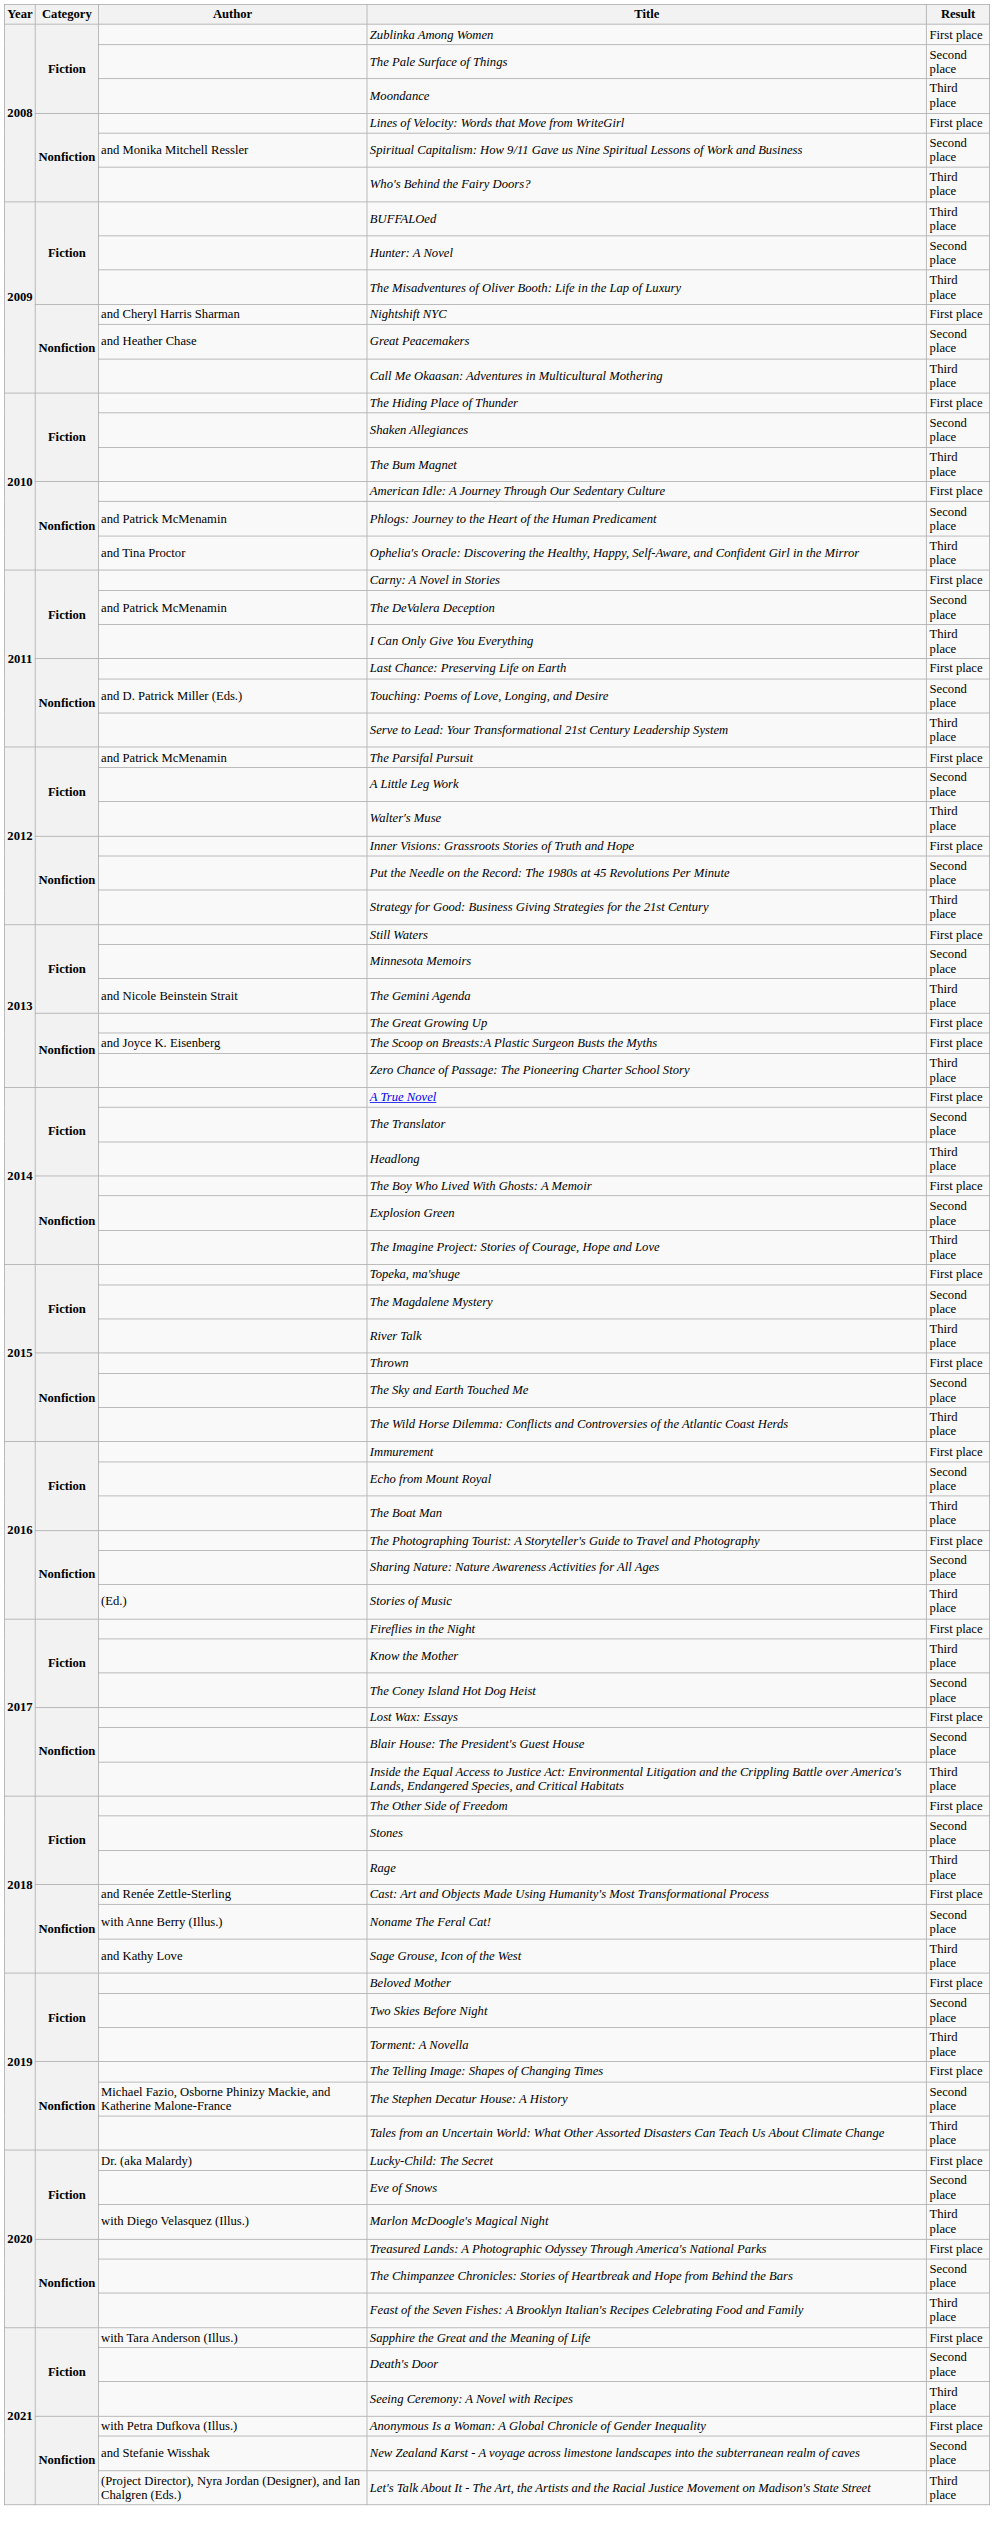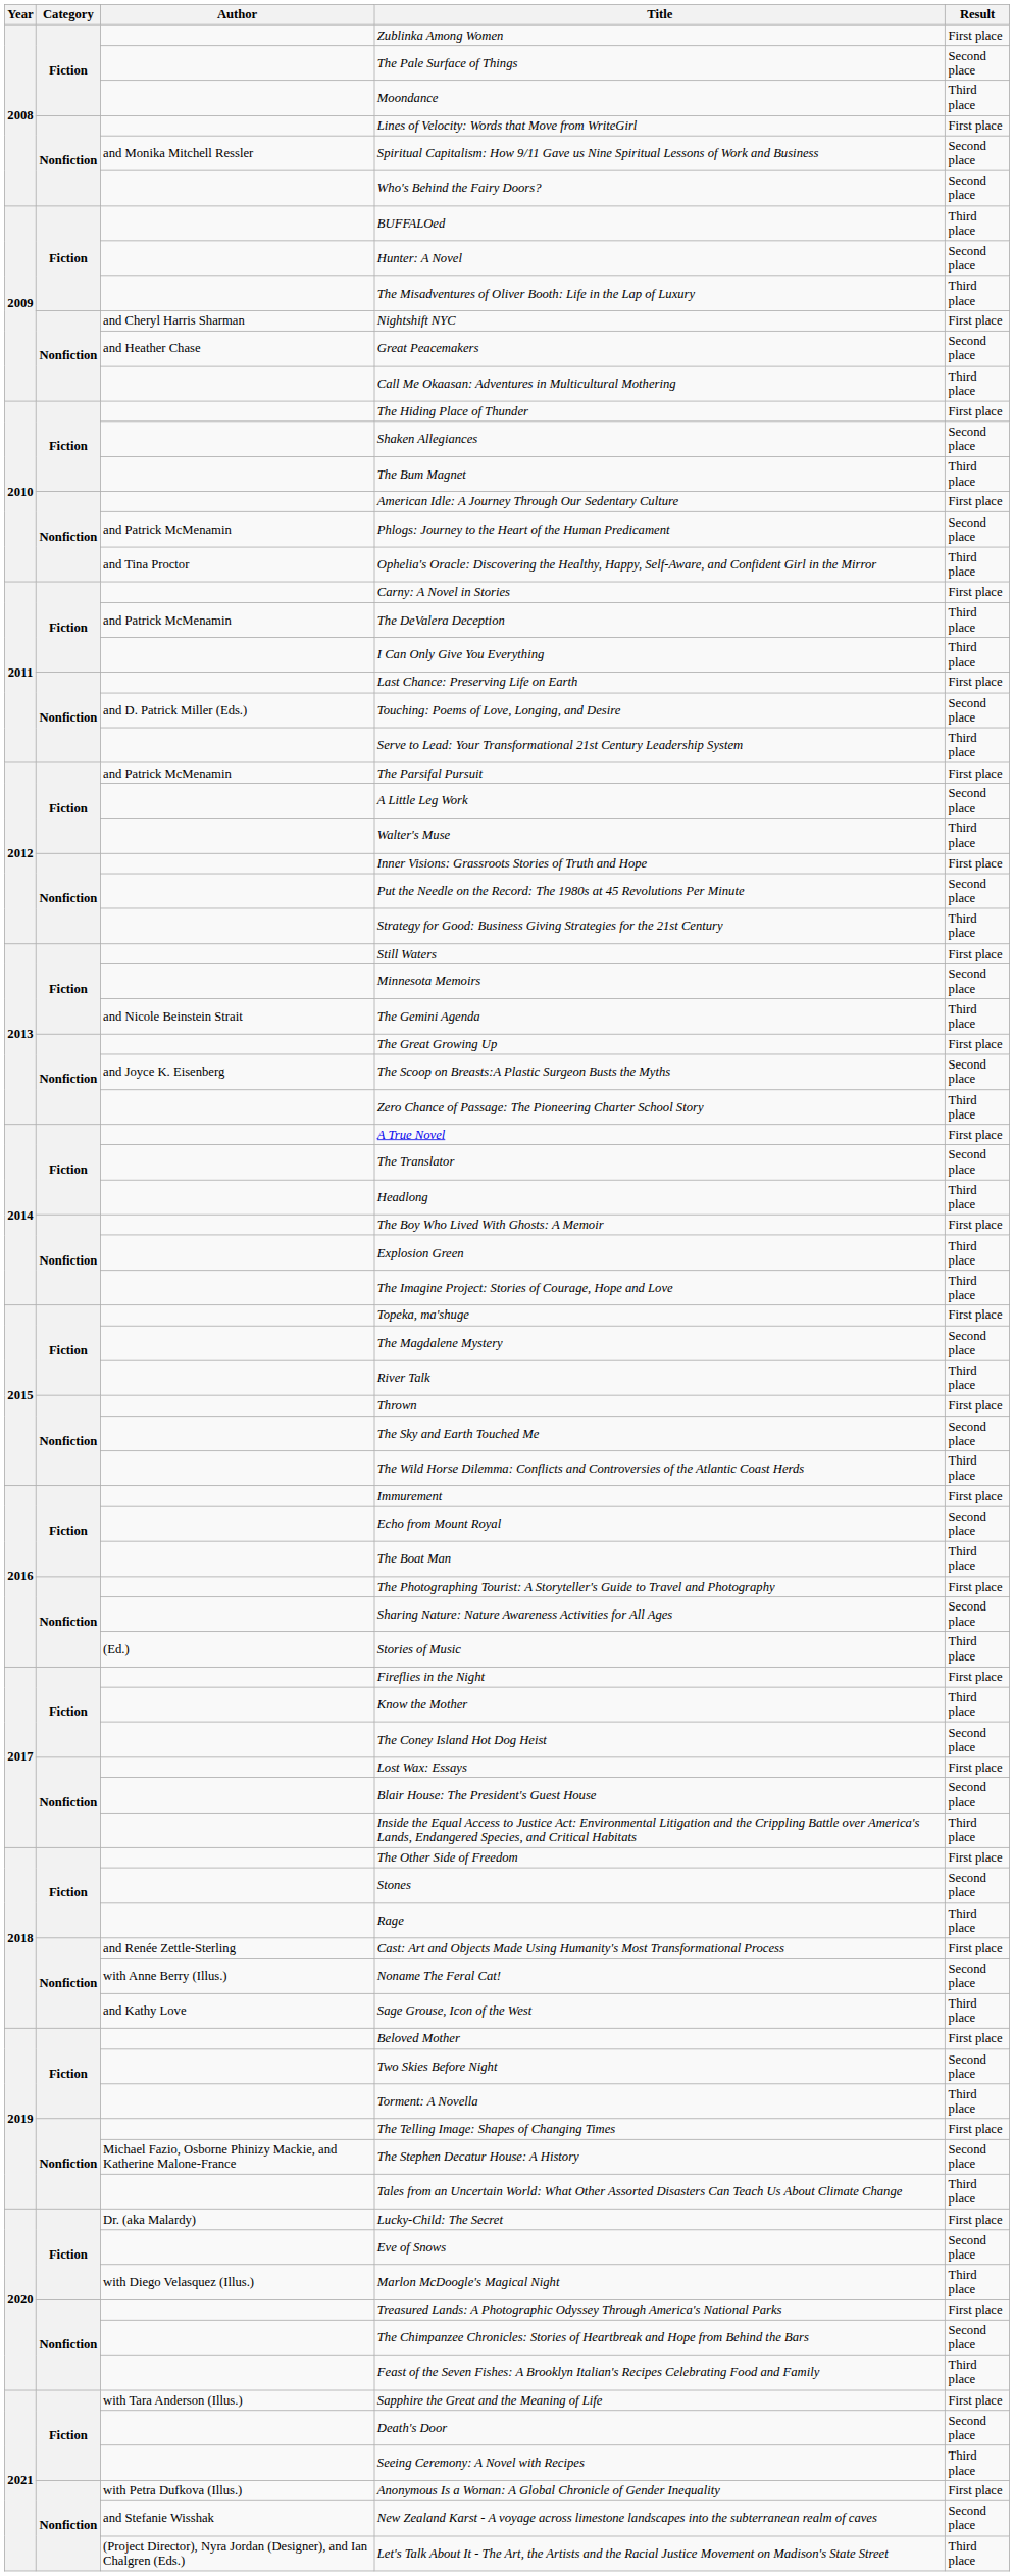Who's Behind the Fairy Doors? | Result: Third place -> Second place
The DeValera Deception | Result: Second place -> Third place
The Scoop on Breasts:A Plastic Surgeon Busts the Myths | Result: First place -> Second place
Explosion Green | Result: Second place -> Third place
